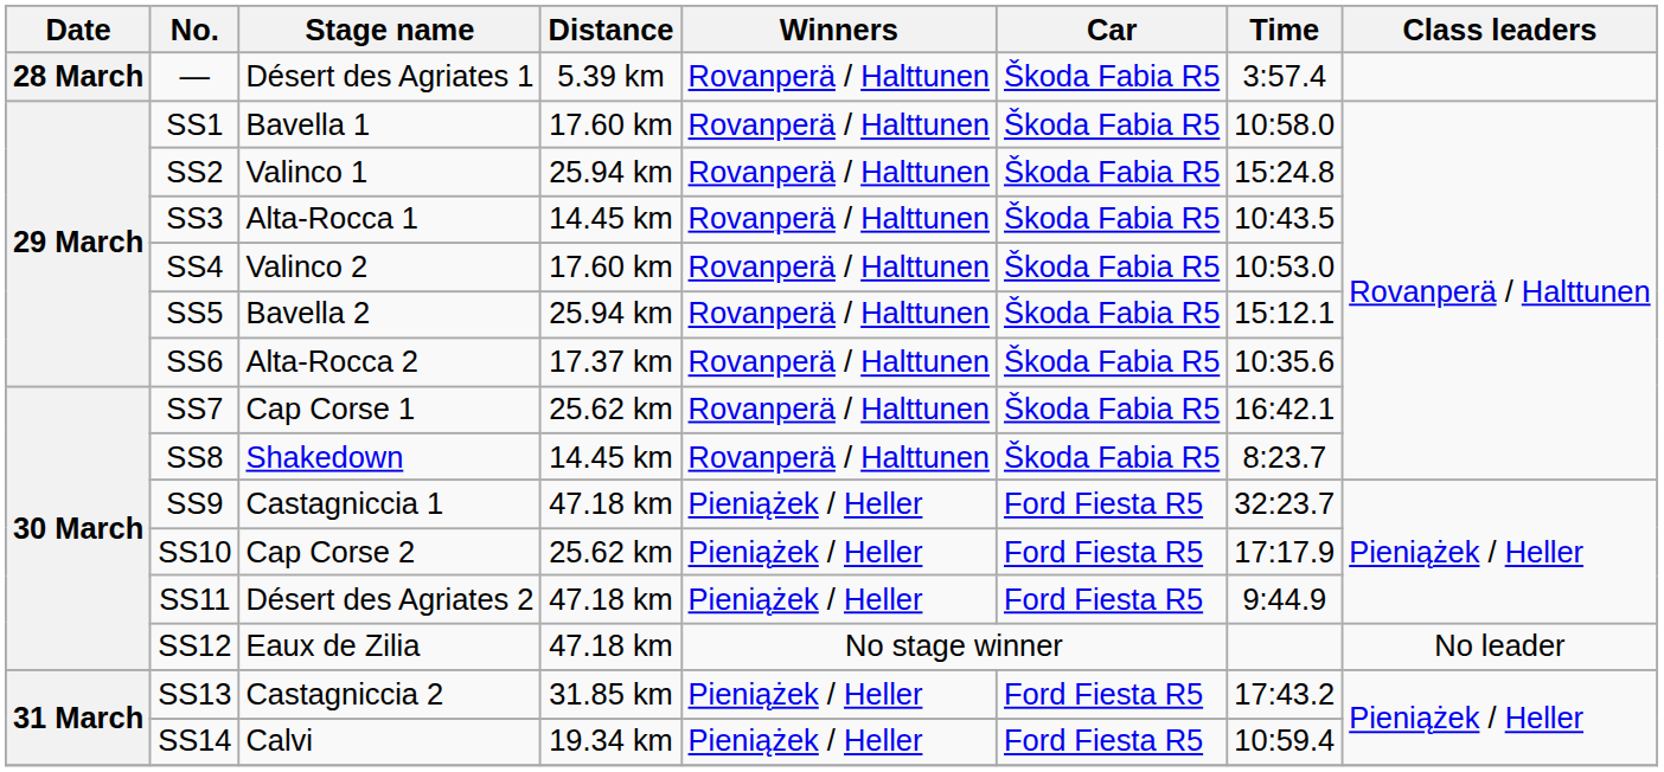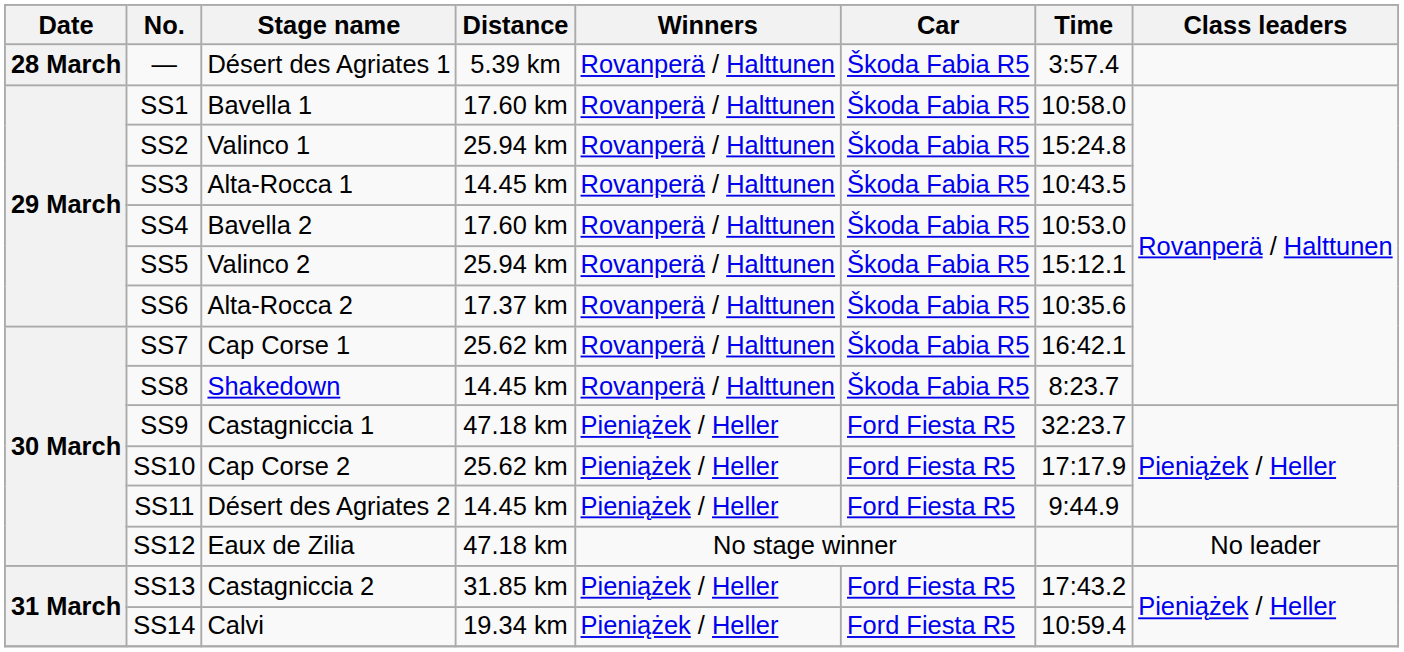SS4 | Stage name: Valinco 2 -> Bavella 2
SS5 | Stage name: Bavella 2 -> Valinco 2
SS11 | Distance: 47.18 km -> 14.45 km
